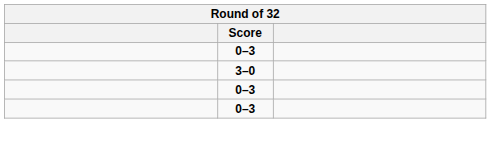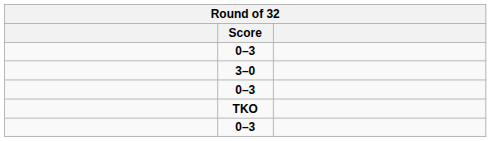+ row: TKO
